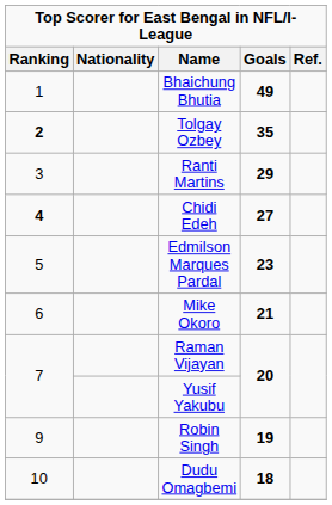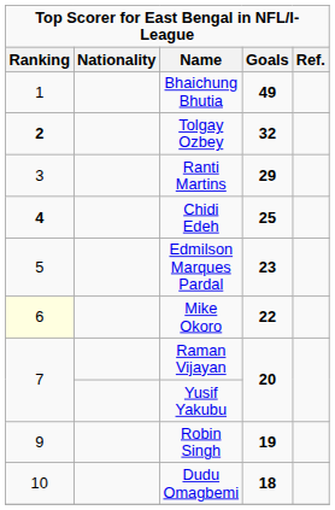Tolgay Ozbey | Goals: 35 -> 32
Chidi Edeh | Goals: 27 -> 25
Mike Okoro | Ranking: no background -> lightyellow background
Mike Okoro | Goals: 21 -> 22
